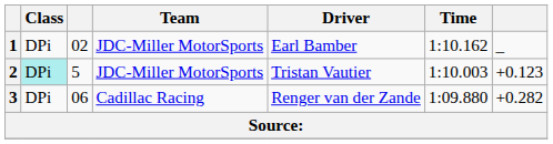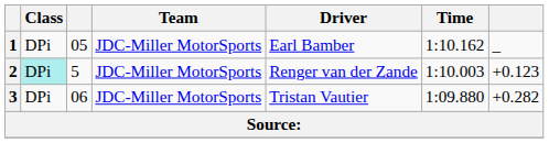1 | column 3: 02 -> 05
2 | Driver: Tristan Vautier -> Renger van der Zande
3 | Team: Cadillac Racing -> JDC-Miller MotorSports
3 | Driver: Renger van der Zande -> Tristan Vautier
